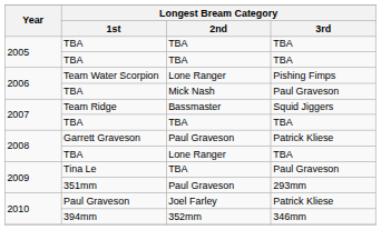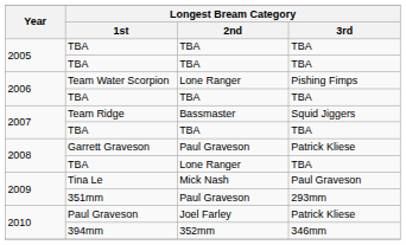2006 / TBA | Longest Bream Category / 2nd: Mick Nash -> TBA
2006 / TBA | Longest Bream Category / 3rd: Paul Graveson -> TBA
Tina Le | Longest Bream Category / 2nd: TBA -> Mick Nash
